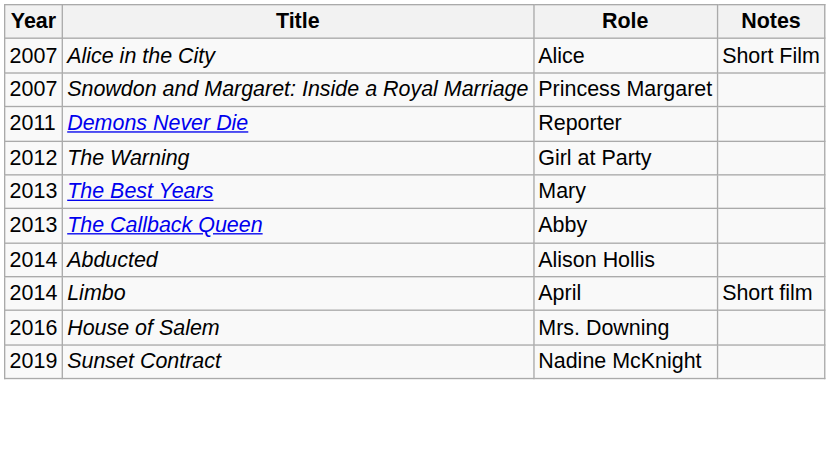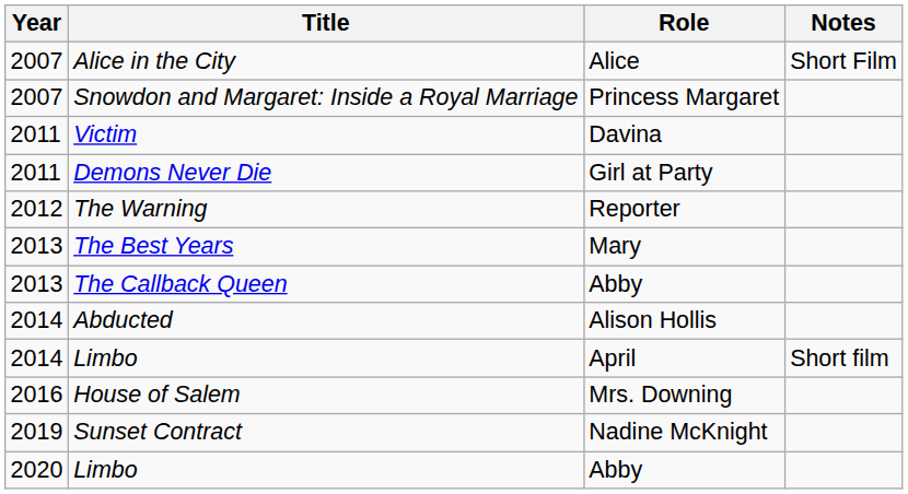+ row: 2011 | Victim | Davina
Demons Never Die | Role: Reporter -> Girl at Party
The Warning | Role: Girl at Party -> Reporter
+ row: 2020 | Limbo | Abby
